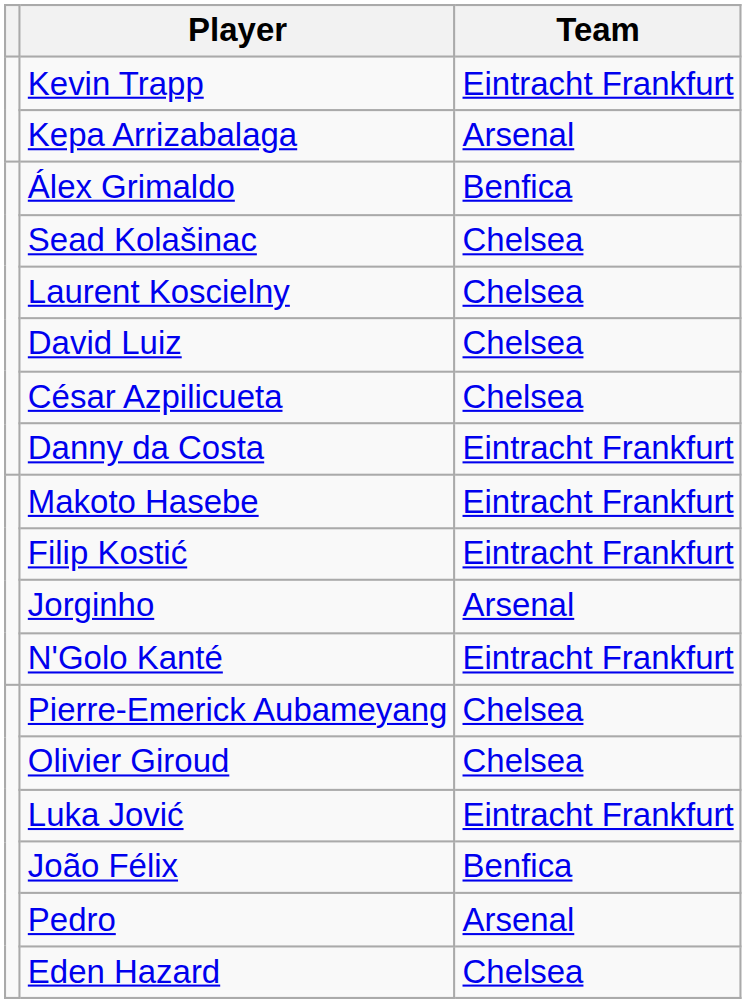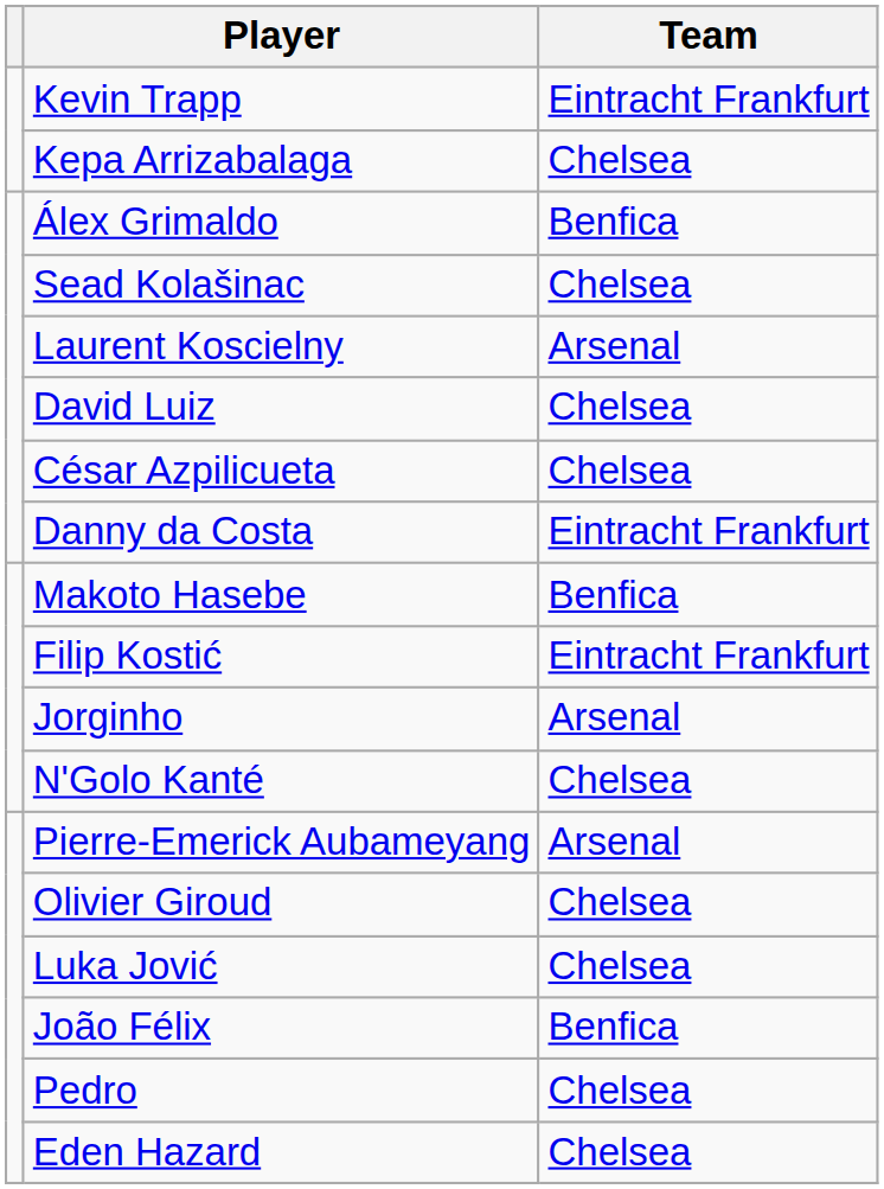Kepa Arrizabalaga | Team: Arsenal -> Chelsea
Laurent Koscielny | Team: Chelsea -> Arsenal
Makoto Hasebe | Team: Eintracht Frankfurt -> Benfica
N'Golo Kanté | Team: Eintracht Frankfurt -> Chelsea
Pierre-Emerick Aubameyang | Team: Chelsea -> Arsenal
Luka Jović | Team: Eintracht Frankfurt -> Chelsea
Pedro | Team: Arsenal -> Chelsea
